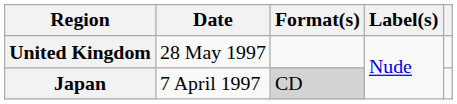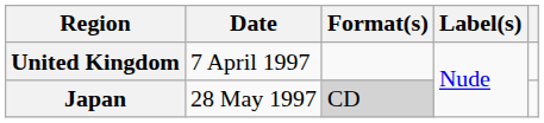United Kingdom | Date: 28 May 1997 -> 7 April 1997
Japan | Date: 7 April 1997 -> 28 May 1997
